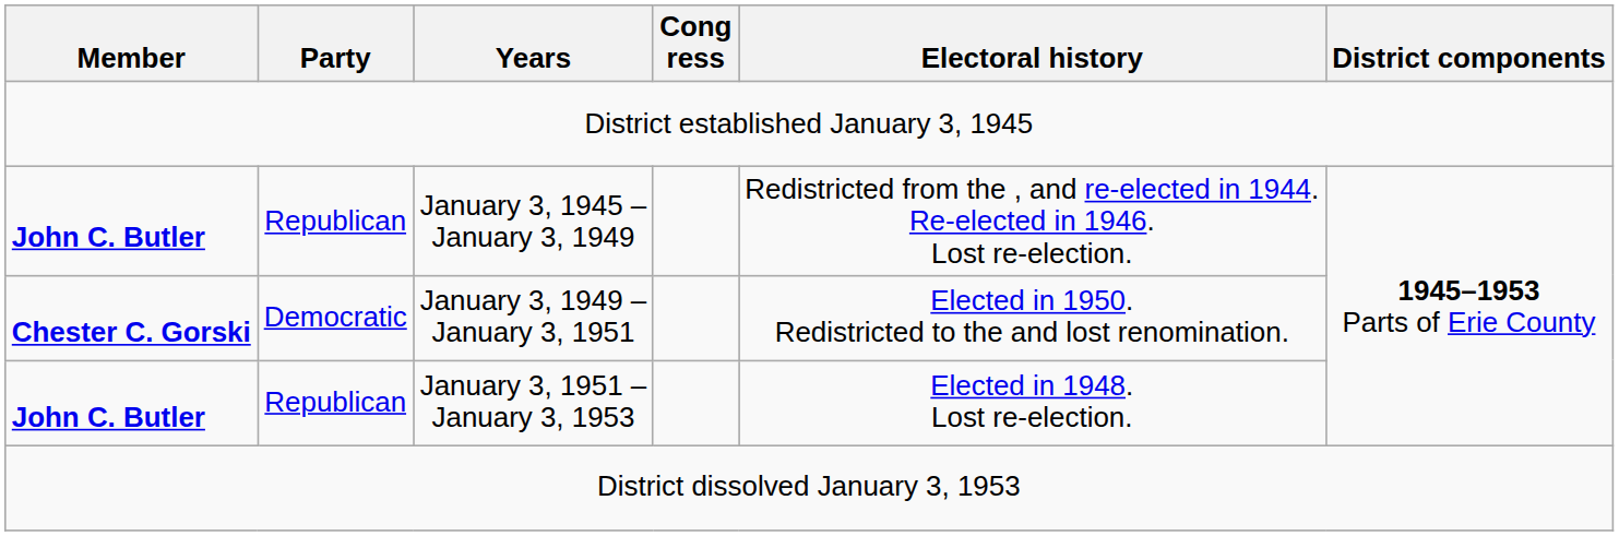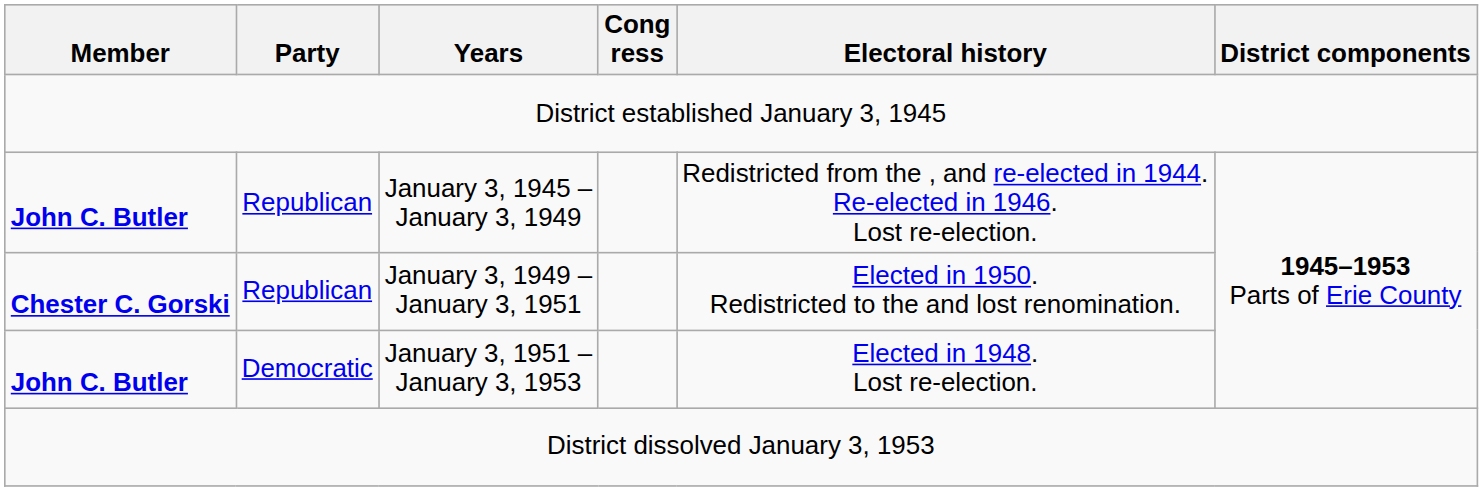January 3, 1949 – January 3, 1951 | Party: Democratic -> Republican
January 3, 1951 – January 3, 1953 | Party: Republican -> Democratic
